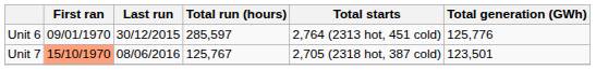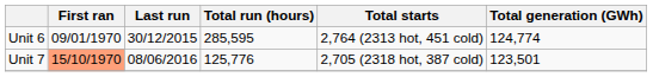Unit 6 | Total run (hours): 285,597 -> 285,595
Unit 6 | Total generation (GWh): 125,776 -> 124,774
Unit 7 | Total run (hours): 125,767 -> 125,776
